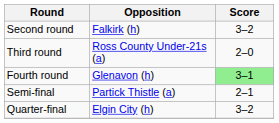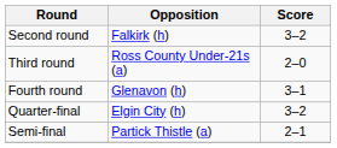Fourth round | Score: lightgreen background -> no background
rows swapped: Quarter-final <-> Semi-final
